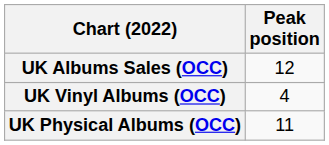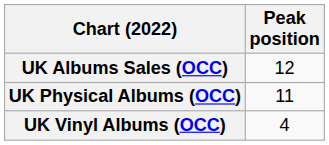rows swapped: UK Physical Albums (OCC) <-> UK Vinyl Albums (OCC)
